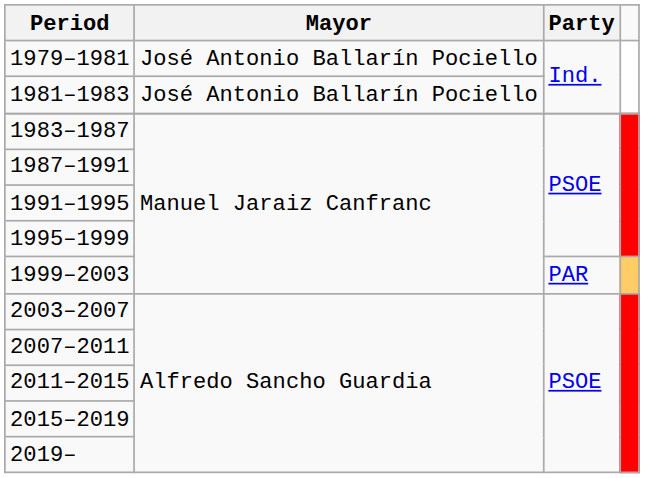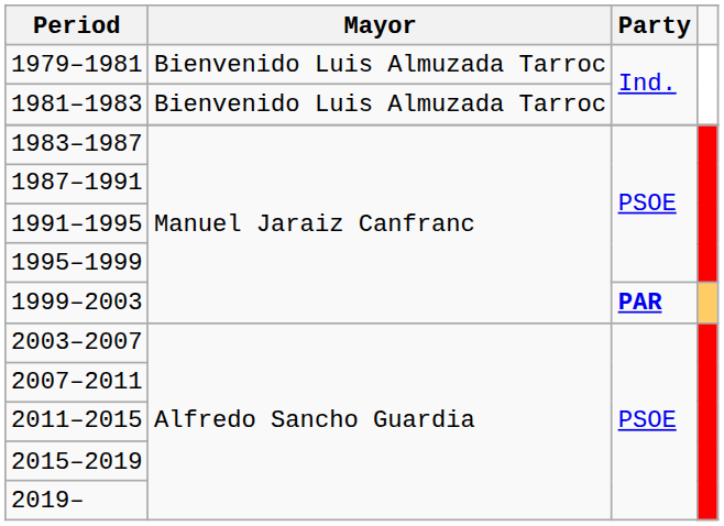1979–1981 | Mayor: José Antonio Ballarín Pociello -> Bienvenido Luis Almuzada Tarroc
1981–1983 | Mayor: José Antonio Ballarín Pociello -> Bienvenido Luis Almuzada Tarroc
1999–2003 | Party: normal -> bold
